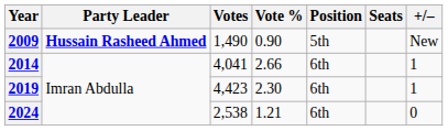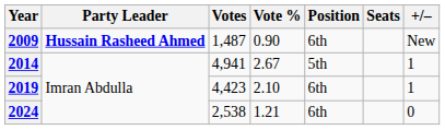2009 | Votes: 1,490 -> 1,487
2009 | Position: 5th -> 6th
2014 | Votes: 4,041 -> 4,941
2014 | Vote %: 2.66 -> 2.67
2014 | Position: 6th -> 5th
2019 | Vote %: 2.30 -> 2.10
